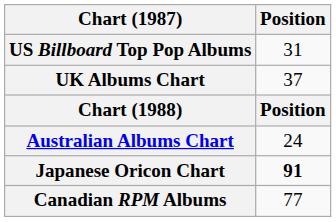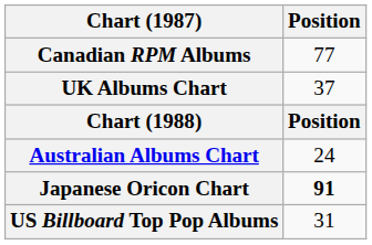rows swapped: Canadian RPM Albums <-> US Billboard Top Pop Albums
